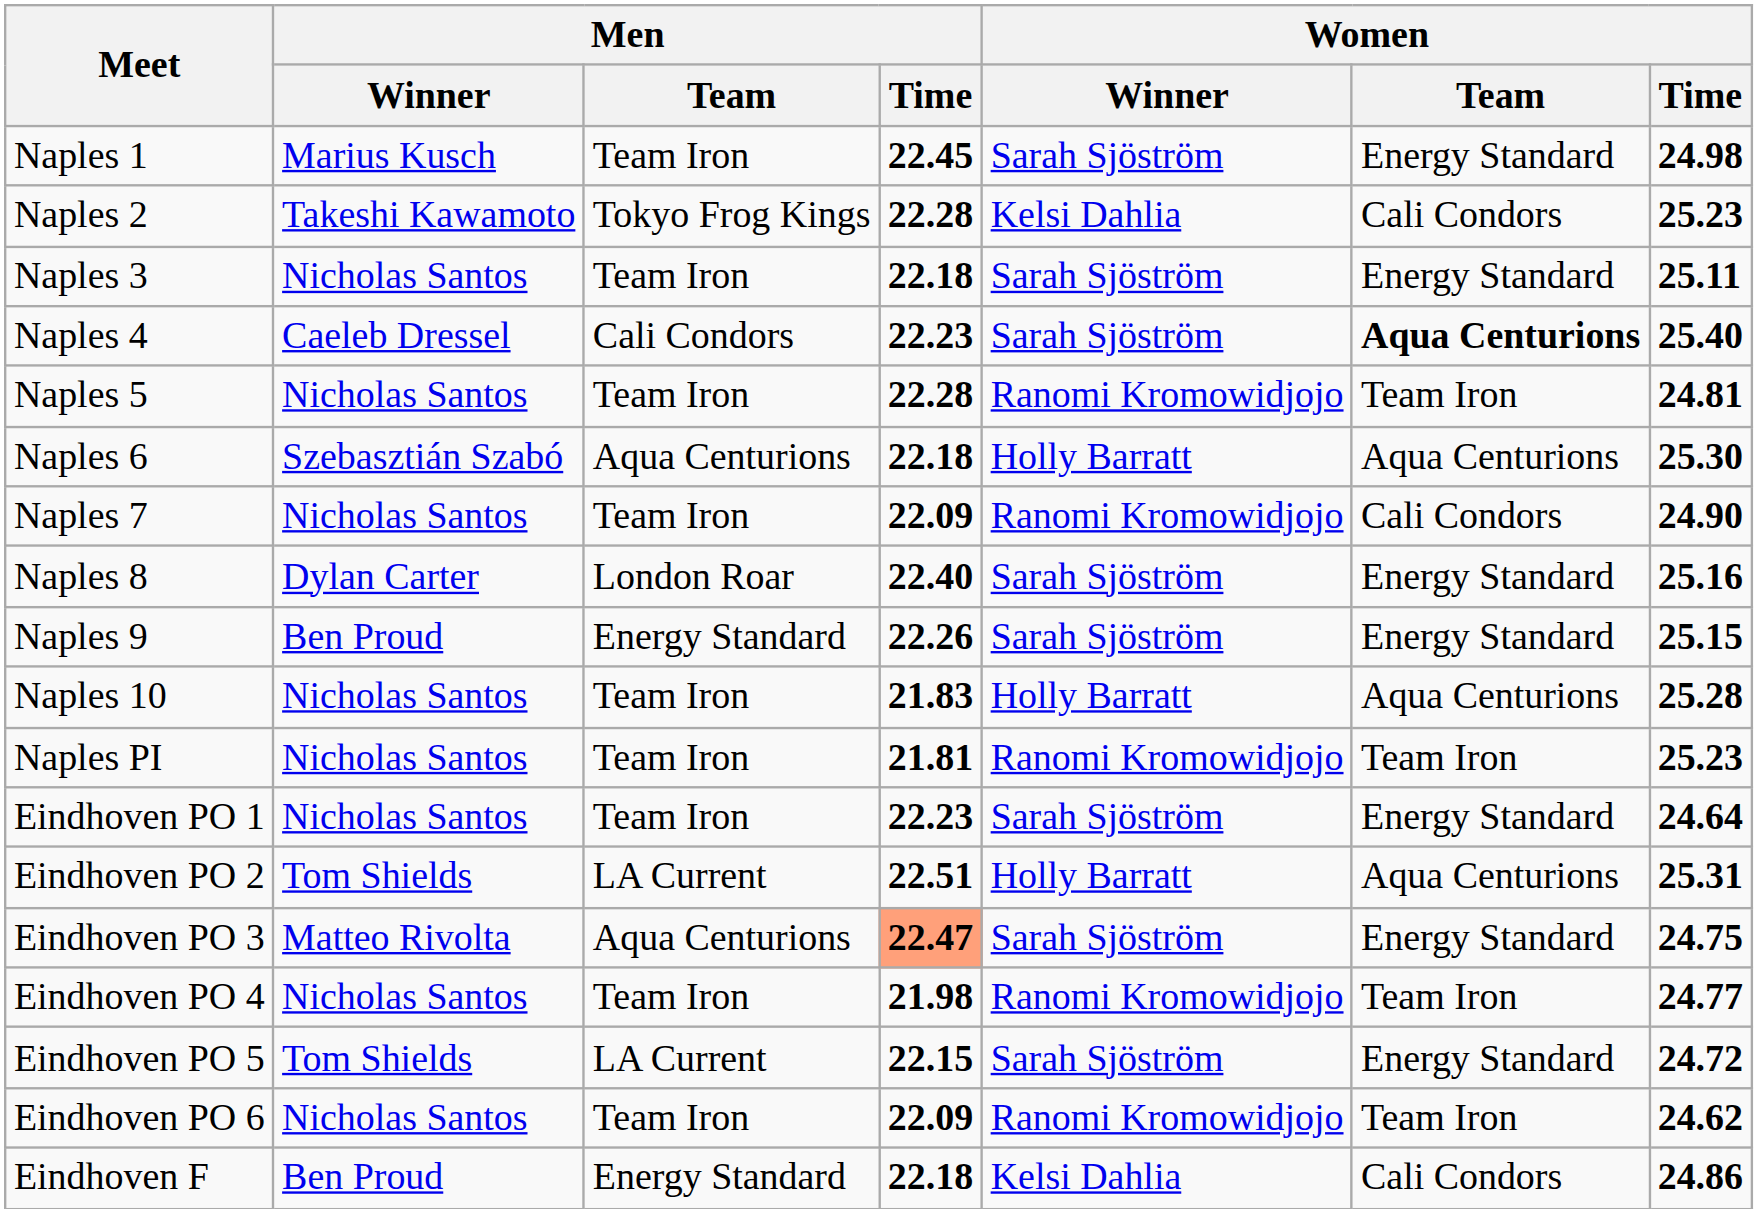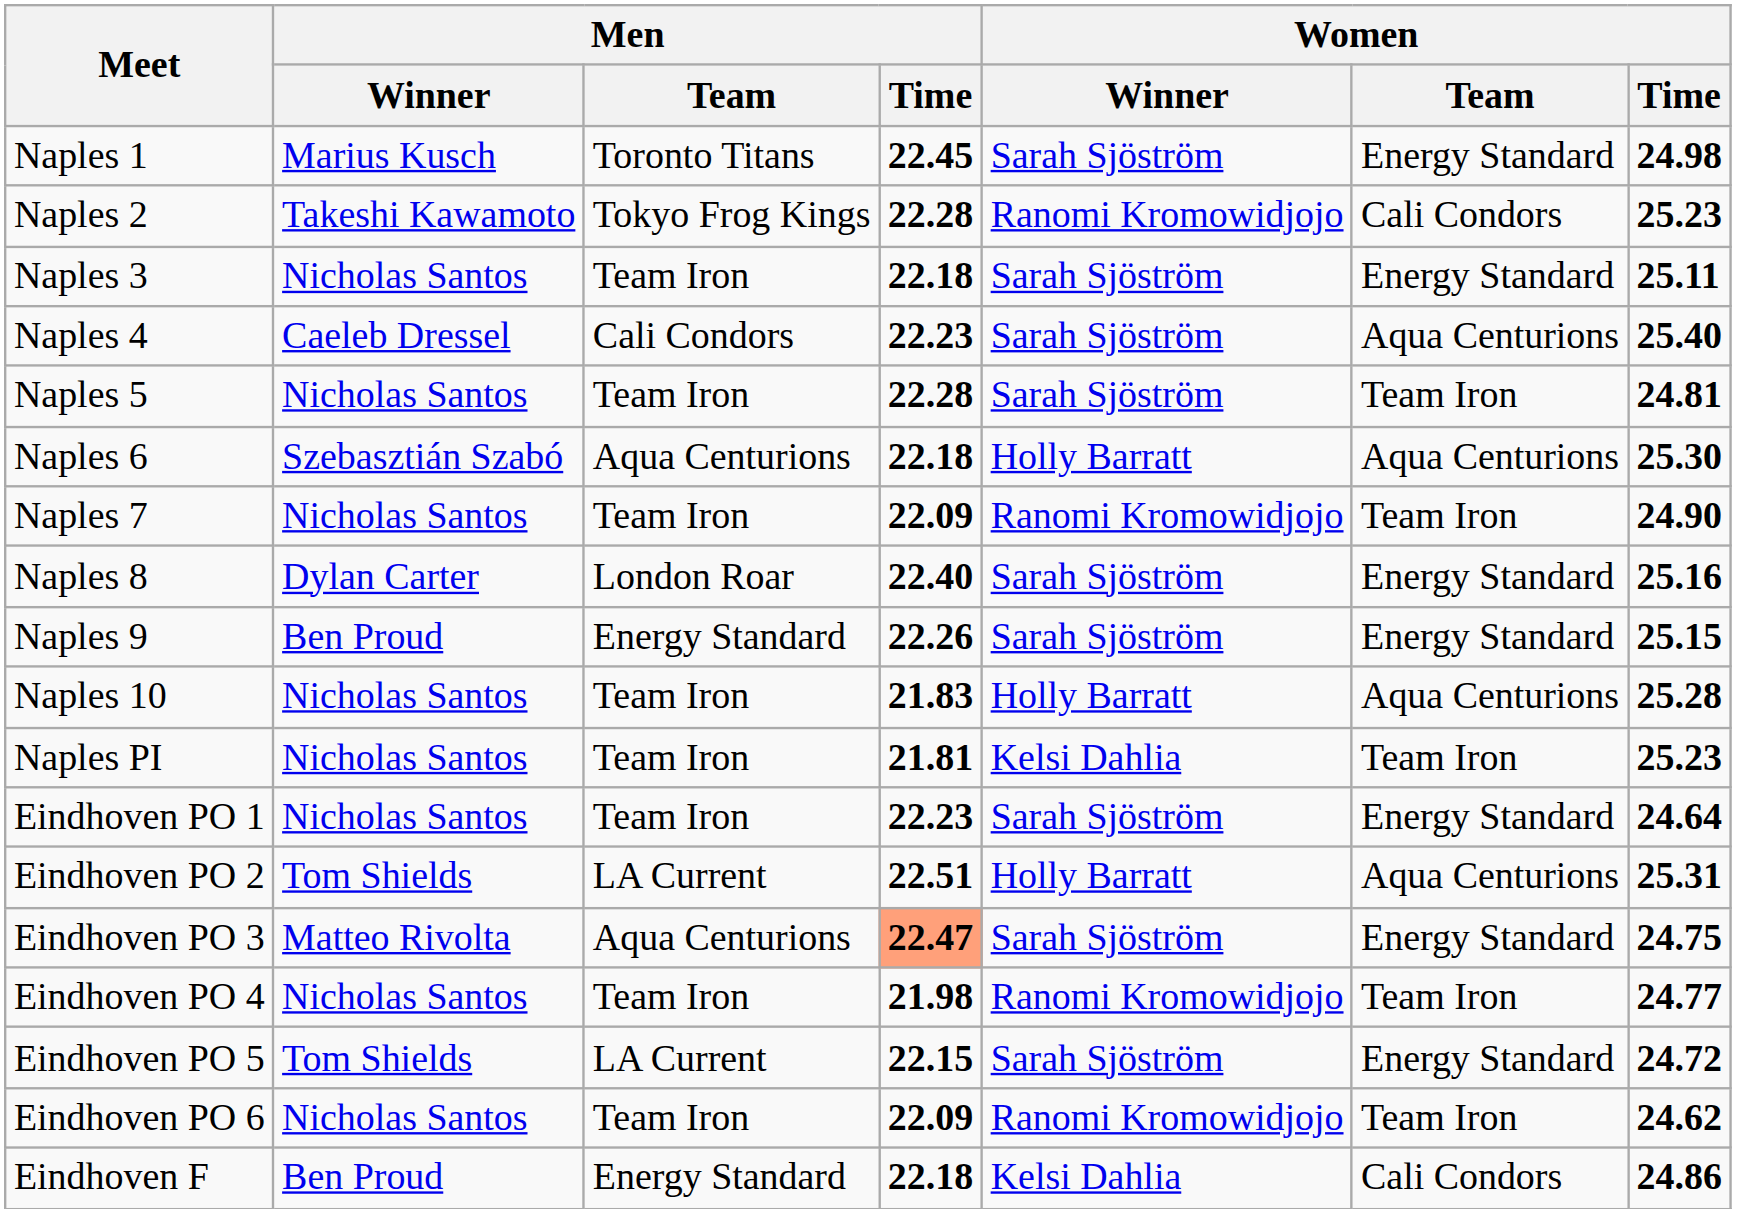Naples 1 | Men / Team: Team Iron -> Toronto Titans
Naples 2 | Women / Winner: Kelsi Dahlia -> Ranomi Kromowidjojo
Naples 4 | Women / Team: bold -> normal
Naples 5 | Women / Winner: Ranomi Kromowidjojo -> Sarah Sjöström
Naples 7 | Women / Team: Cali Condors -> Team Iron
Naples PI | Women / Winner: Ranomi Kromowidjojo -> Kelsi Dahlia
